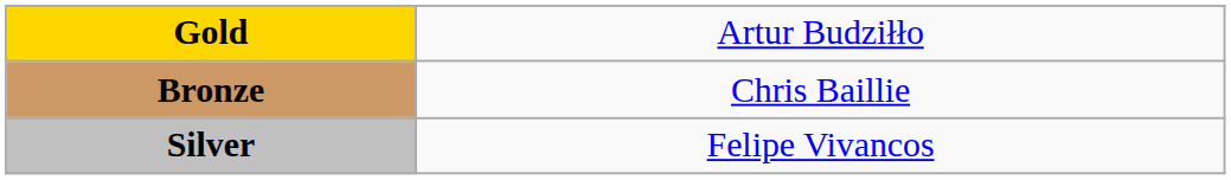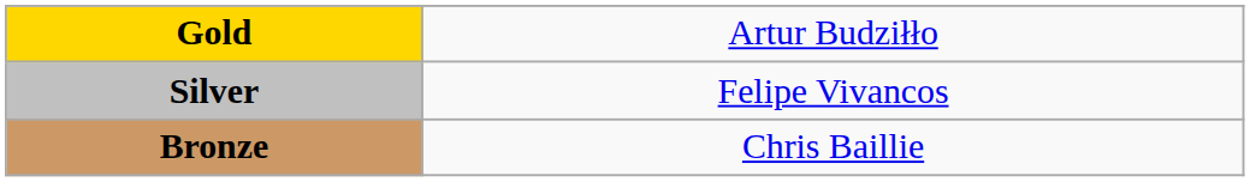rows swapped: Silver <-> Bronze
